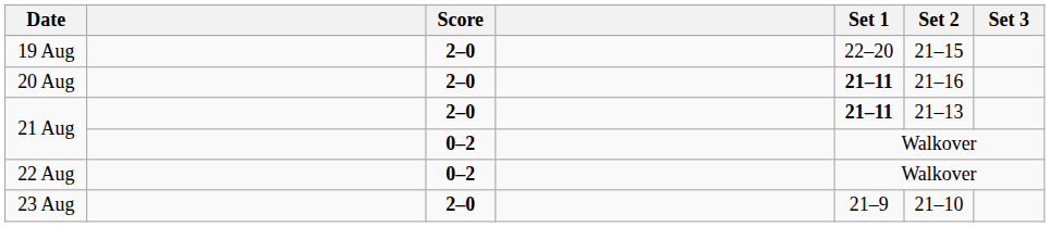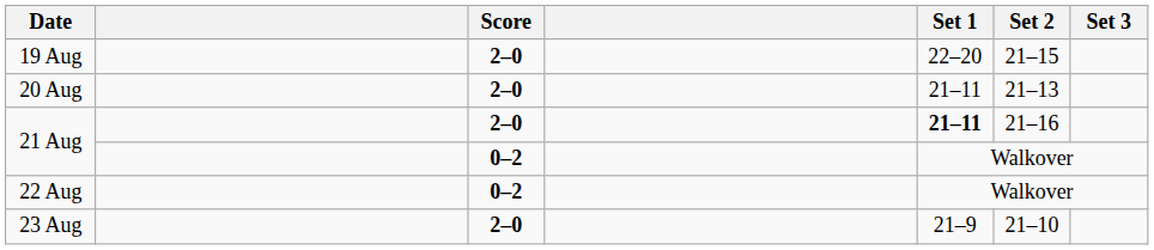20 Aug | Set 1: bold -> normal
20 Aug | Set 2: 21–16 -> 21–13
21 Aug / 2–0 | Set 2: 21–13 -> 21–16
